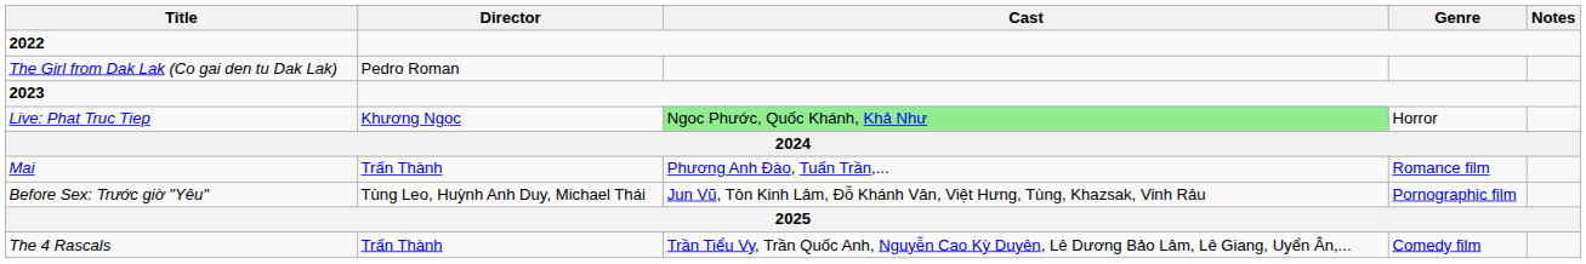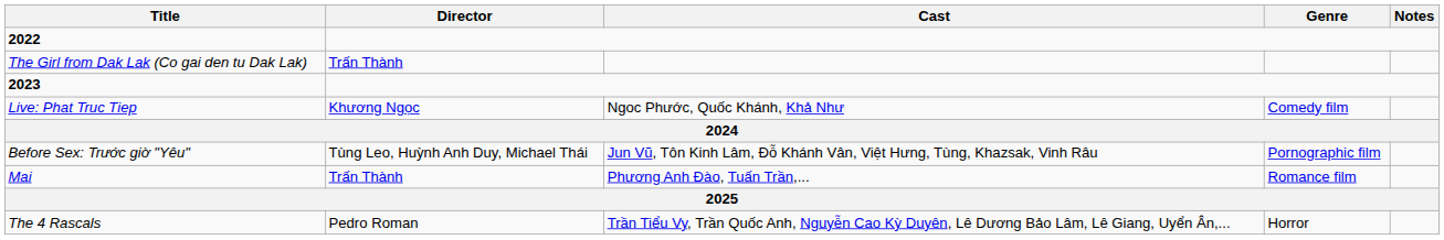The Girl from Dak Lak (Co gai den tu Dak Lak) | Director: Pedro Roman -> Trấn Thành
Live: Phat Truc Tiep | Cast: lightgreen background -> no background
Live: Phat Truc Tiep | Genre: Horror -> Comedy film
rows swapped: Mai <-> Before Sex: Trước giờ "Yêu"
The 4 Rascals | Director: Trấn Thành -> Pedro Roman
The 4 Rascals | Genre: Comedy film -> Horror
